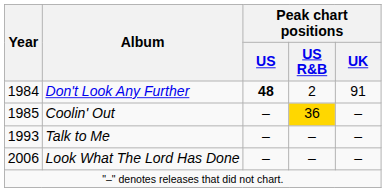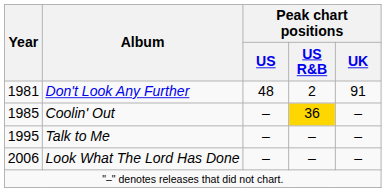Don't Look Any Further | Year: 1984 -> 1981
Don't Look Any Further | Peak chart positions / US: bold -> normal
Talk to Me | Year: 1993 -> 1995
